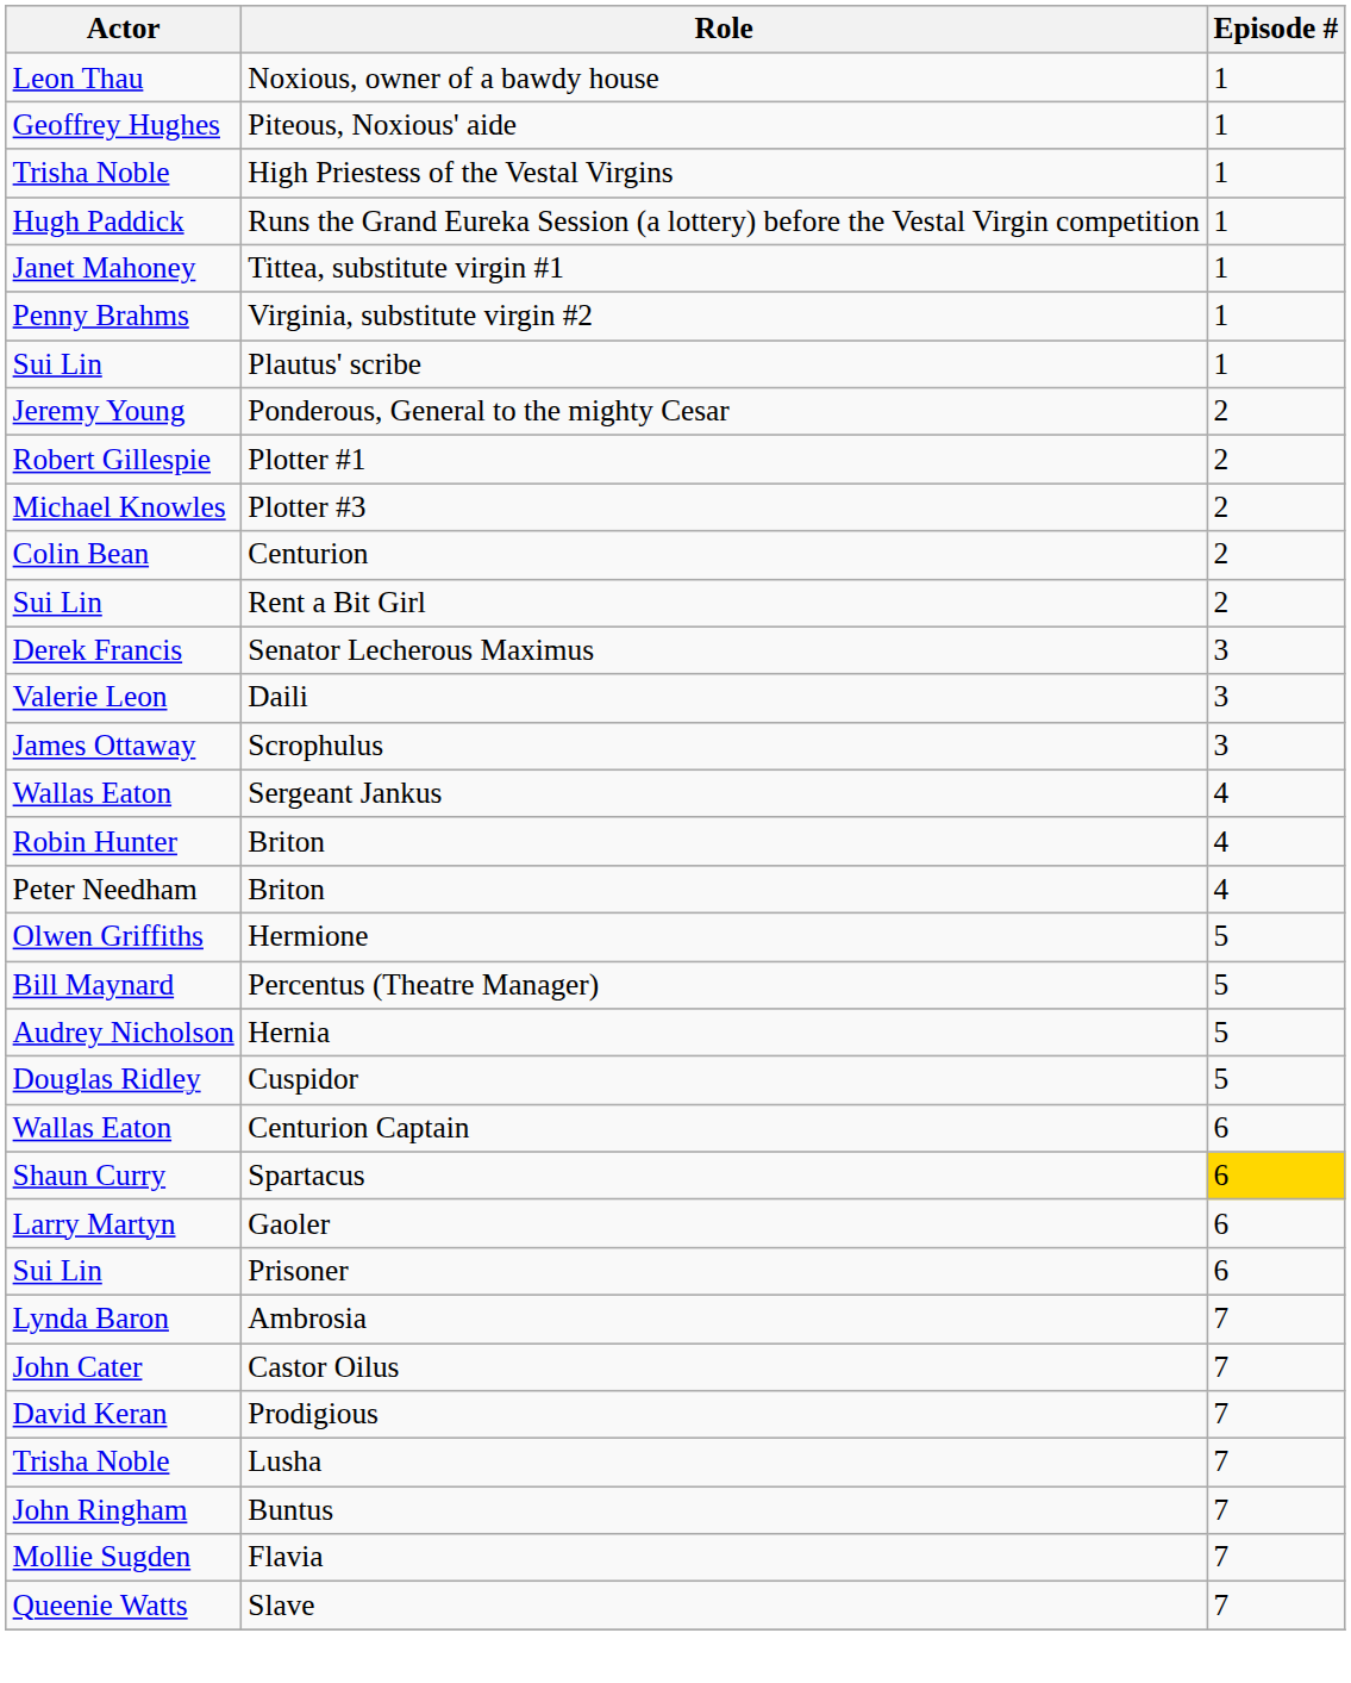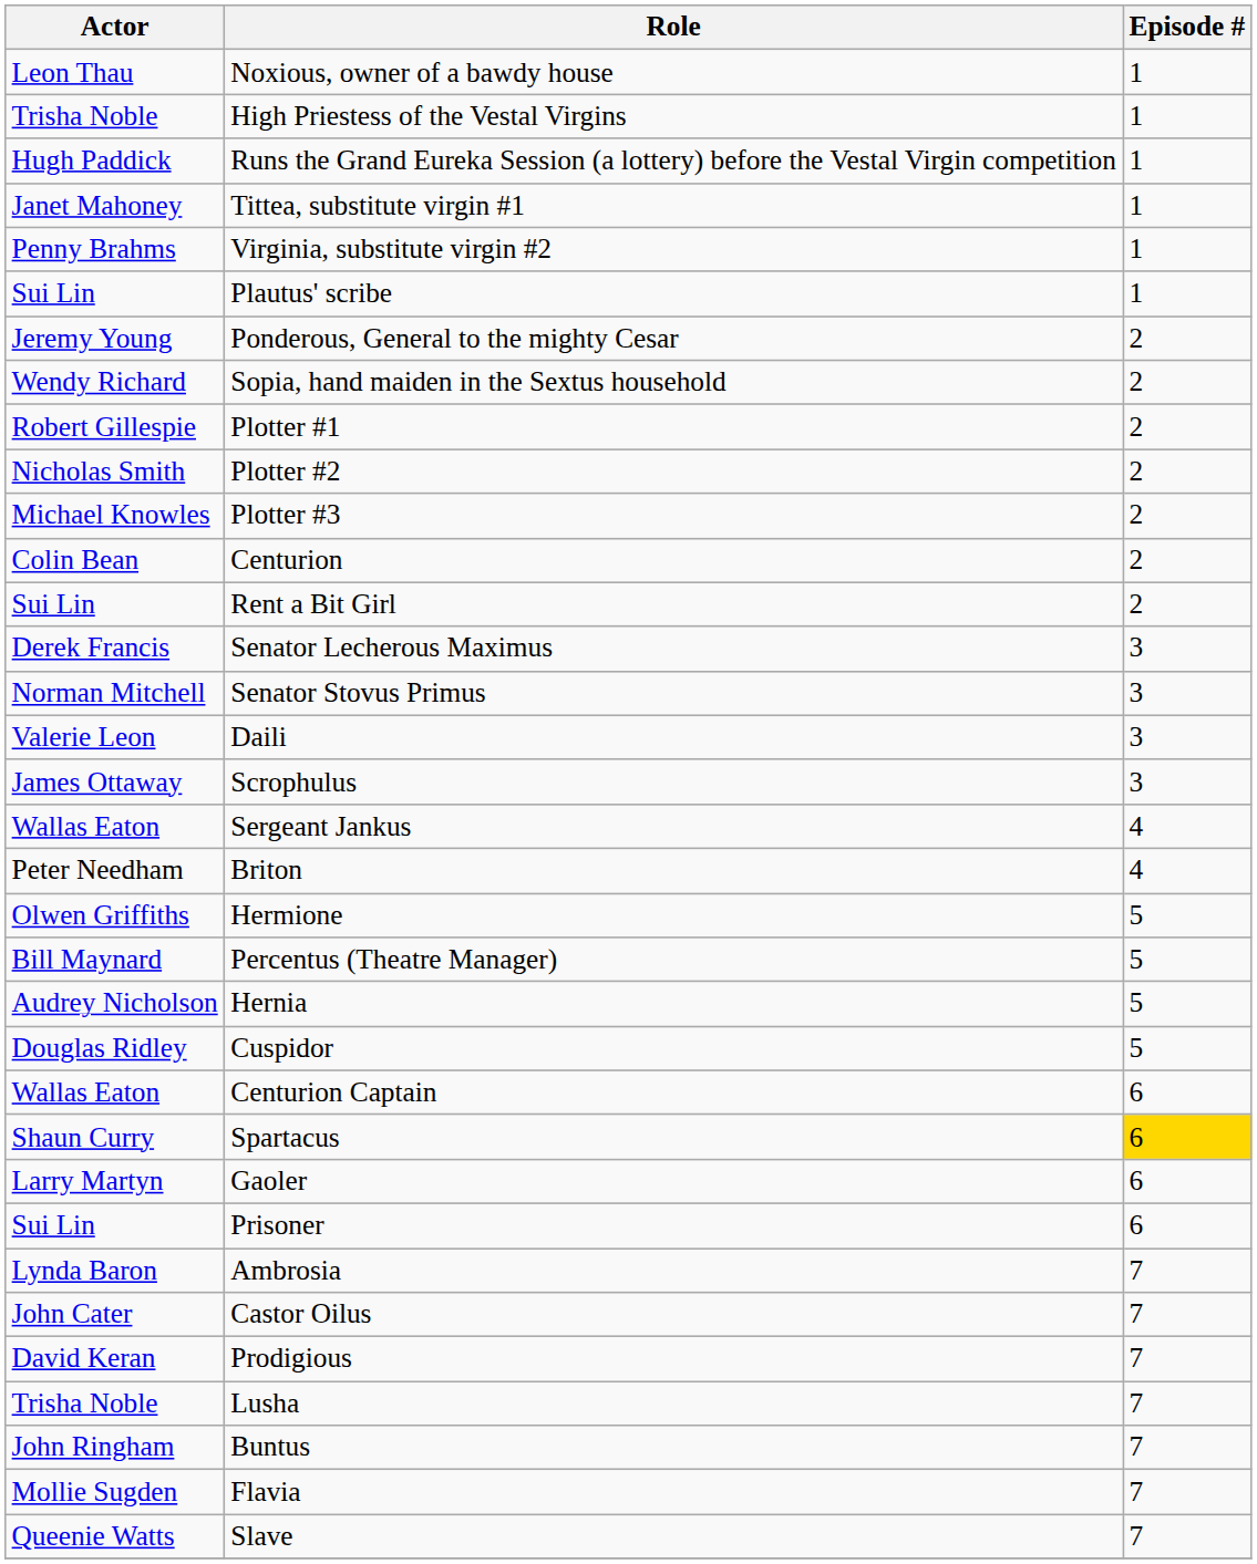- row: Geoffrey Hughes | Piteous, Noxious' aide | 1
+ row: Wendy Richard | Sopia, hand maiden in the Sextus household | 2
+ row: Nicholas Smith | Plotter #2 | 2
+ row: Norman Mitchell | Senator Stovus Primus | 3
- row: Robin Hunter | Briton | 4
